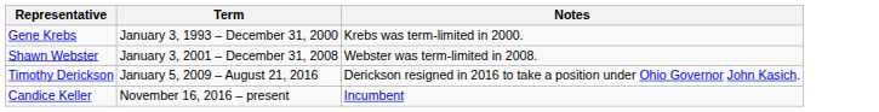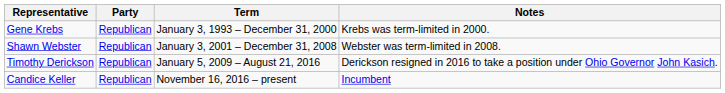+ column: Party | Republican | Republican | Republican | Republican
